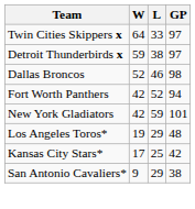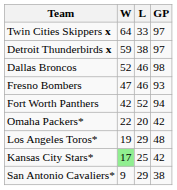+ row: Fresno Bombers | 47 | 46 | 93
- row: New York Gladiators | 42 | 59 | 101
+ row: Omaha Packers* | 22 | 20 | 42
Kansas City Stars* | W: no background -> lightgreen background
